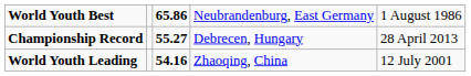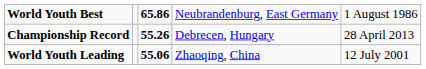Championship Record | column 3: 55.27 -> 55.26
World Youth Leading | column 3: 54.16 -> 55.06
